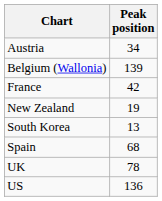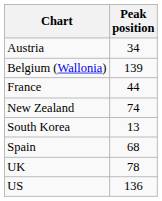France | Peak position: 42 -> 44
New Zealand | Peak position: 19 -> 74
